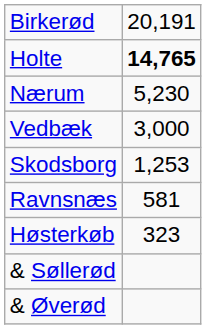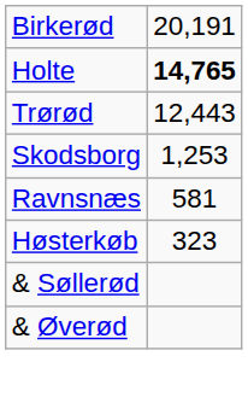+ row: Trørød | 12,443
- row: Nærum | 5,230
- row: Vedbæk | 3,000
